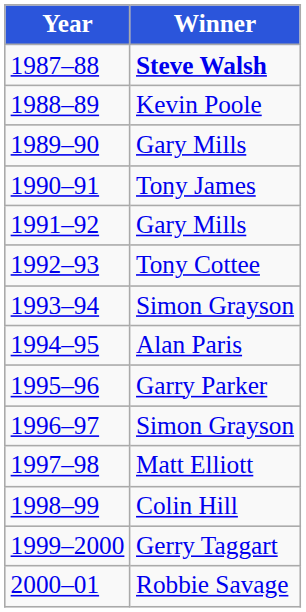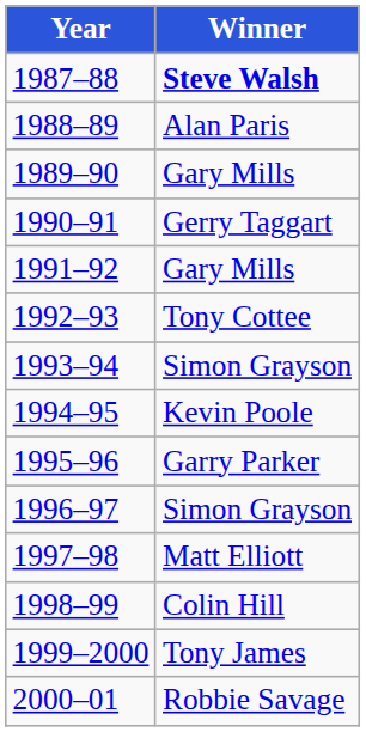1988–89 | Winner: Kevin Poole -> Alan Paris
1990–91 | Winner: Tony James -> Gerry Taggart
1994–95 | Winner: Alan Paris -> Kevin Poole
1999–2000 | Winner: Gerry Taggart -> Tony James
